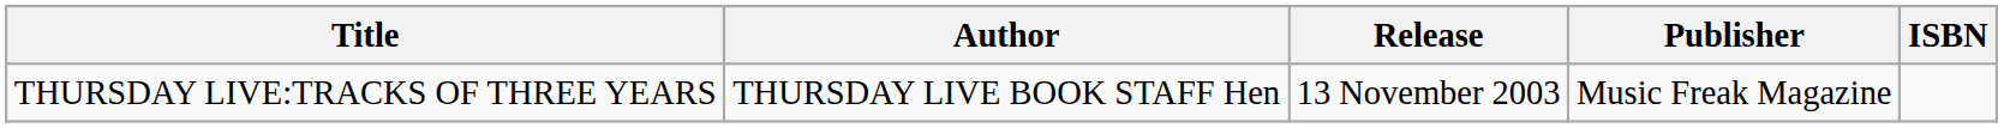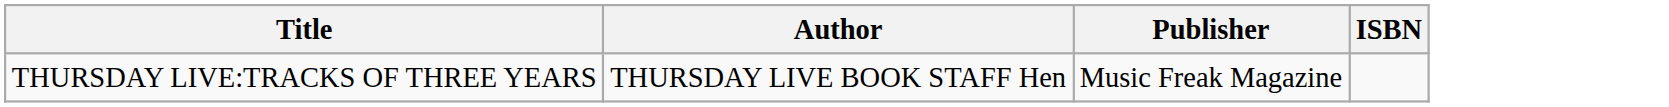- column: Release | 13 November 2003
